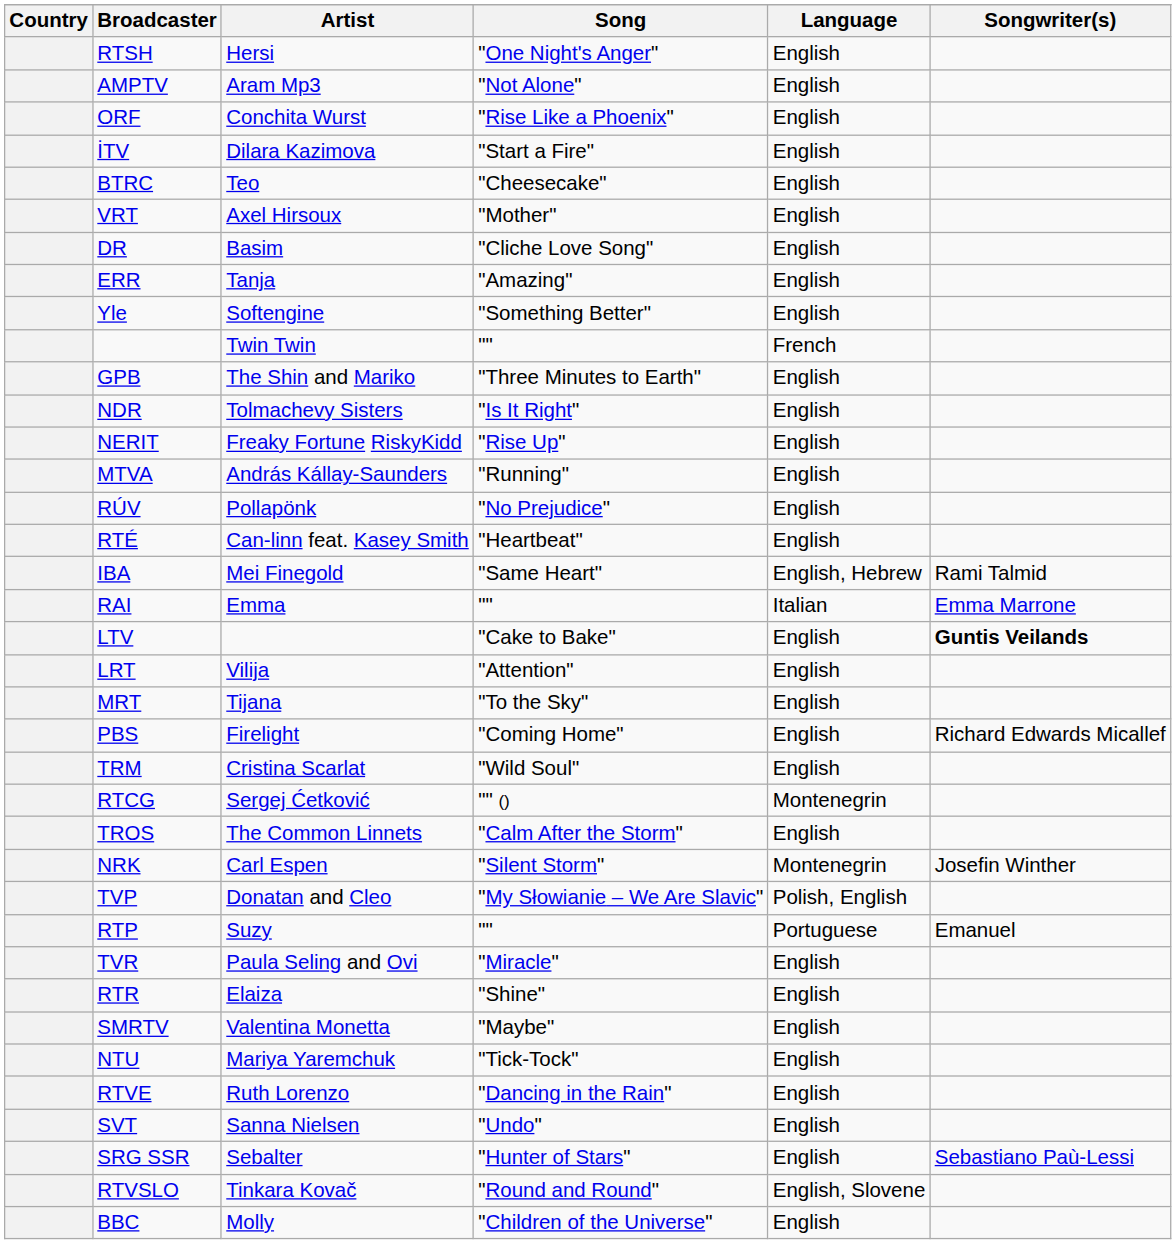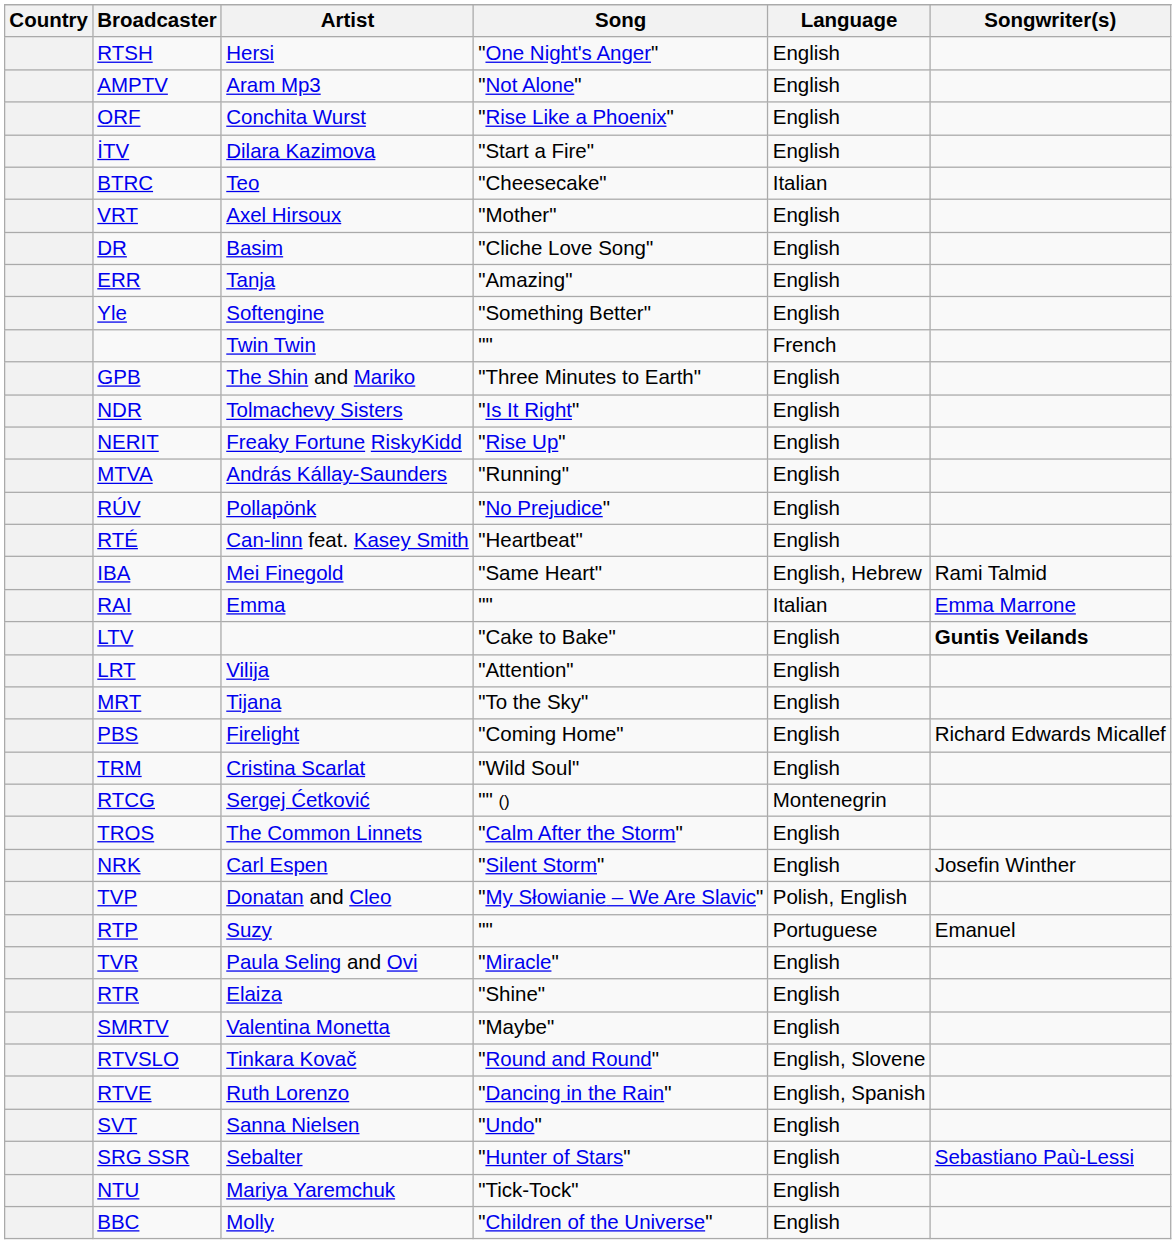BTRC | Language: English -> Italian
NRK | Language: Montenegrin -> English
rows swapped: RTVSLO <-> NTU
RTVE | Language: English -> English, Spanish
